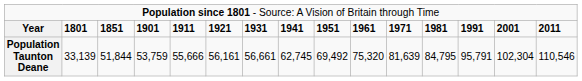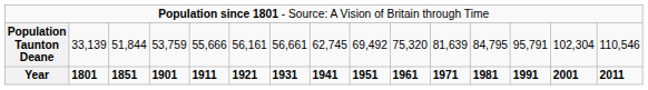rows swapped: Year <-> Population Taunton Deane
